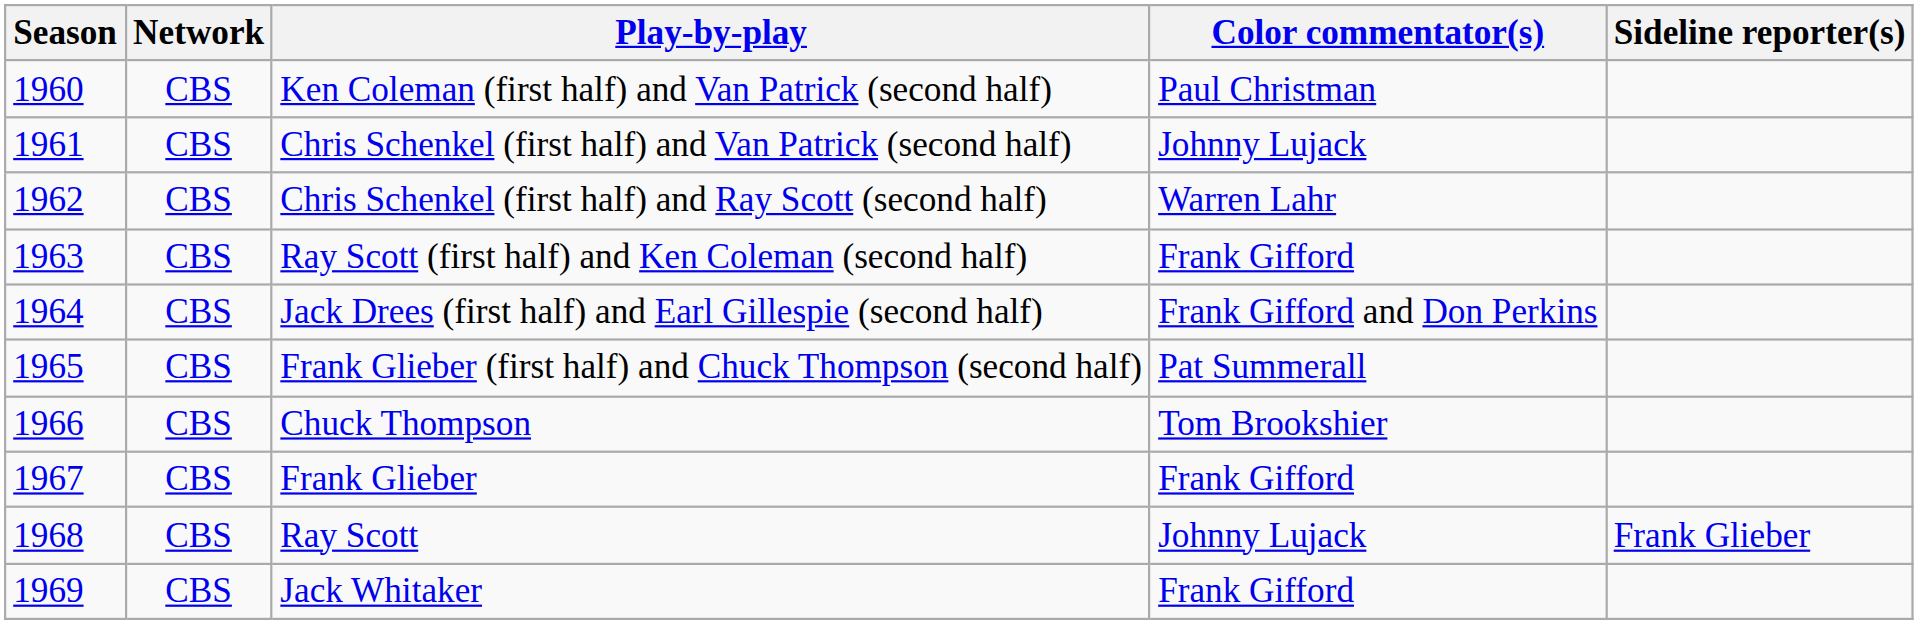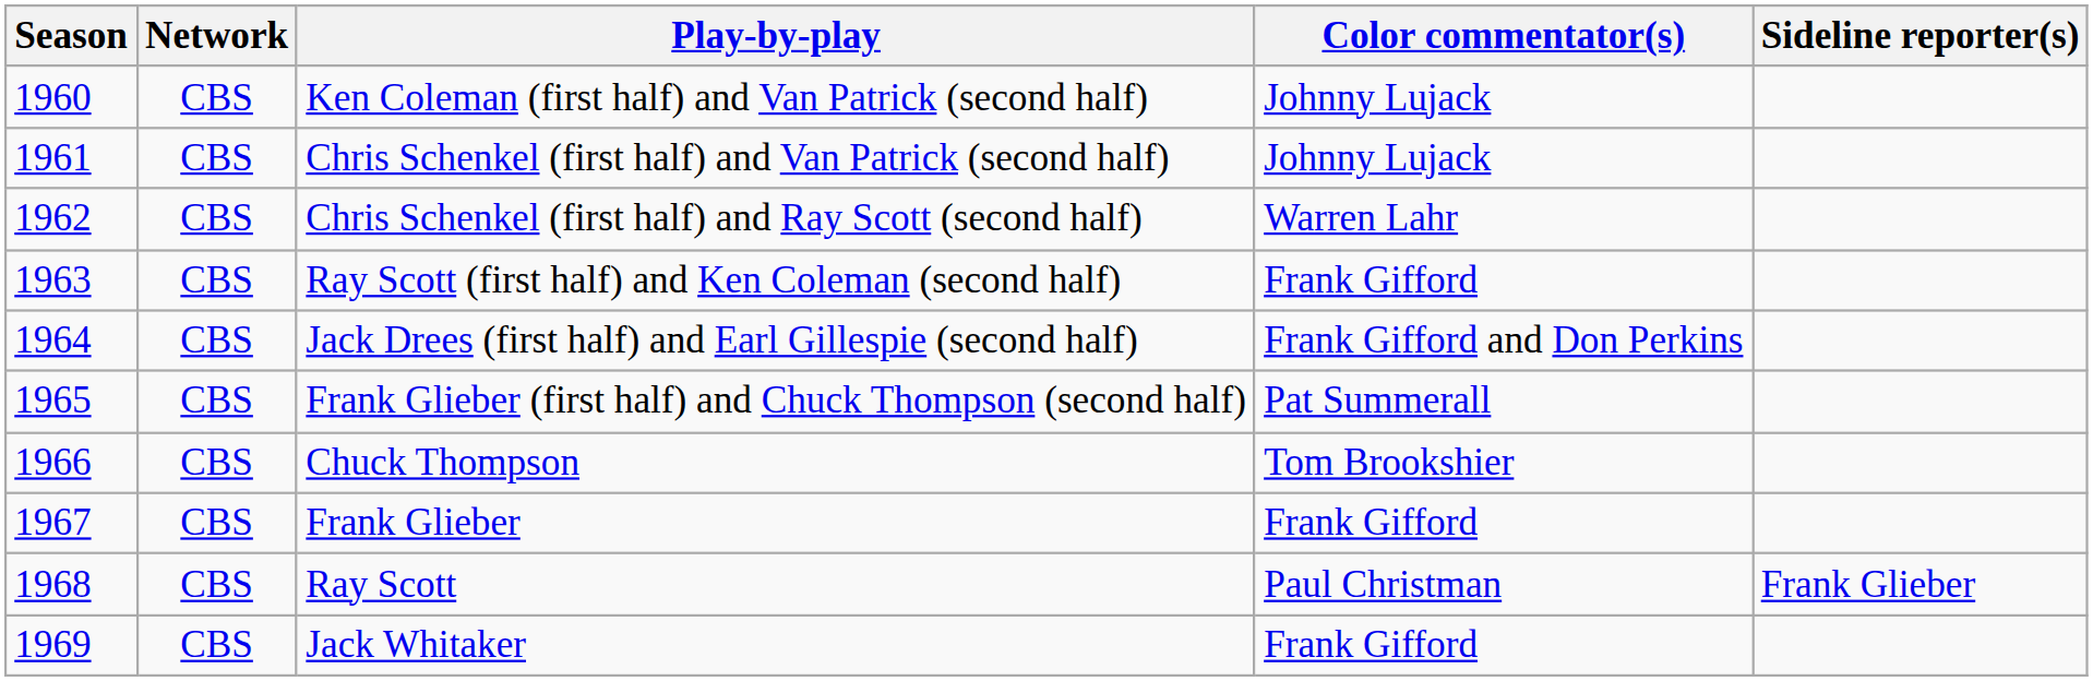Ken Coleman (first half) and Van Patrick (second half) | Color commentator(s): Paul Christman -> Johnny Lujack
Ray Scott | Color commentator(s): Johnny Lujack -> Paul Christman
